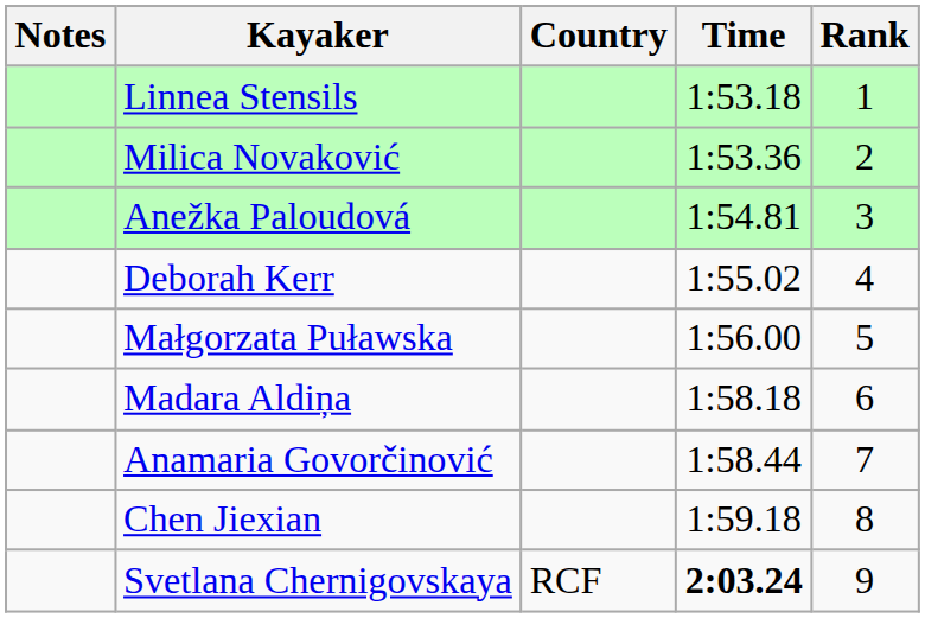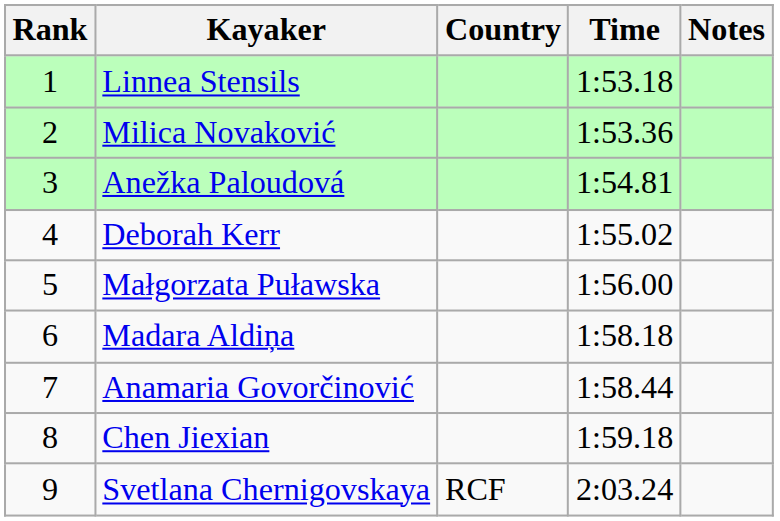columns swapped: Rank <-> Notes
Svetlana Chernigovskaya | Time: bold -> normal
